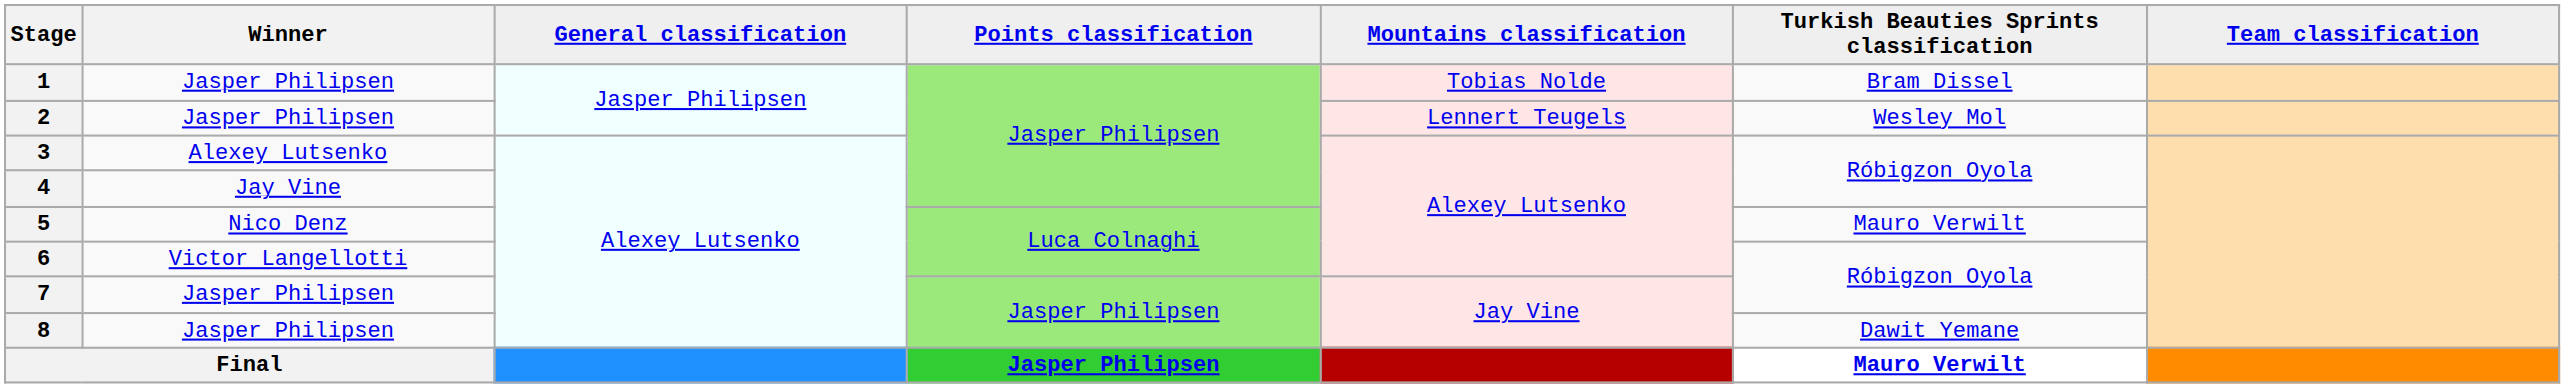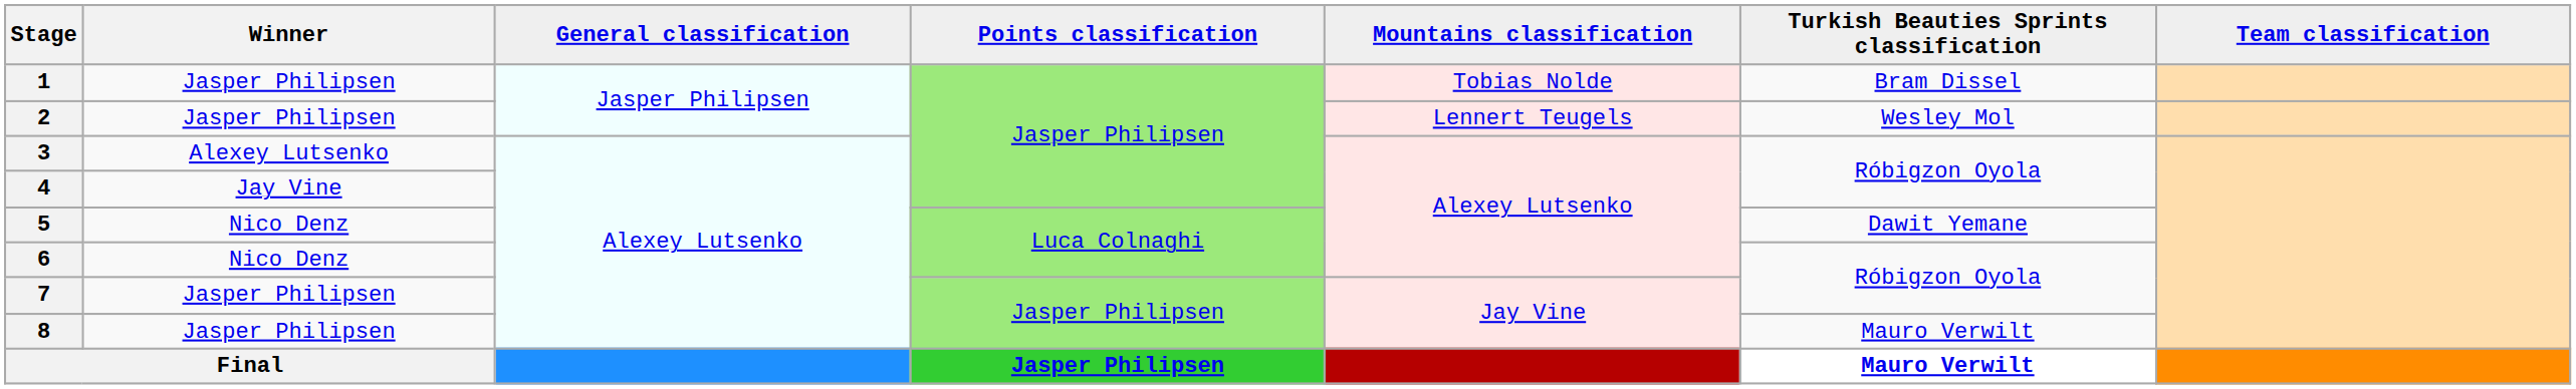5 | Turkish Beauties Sprints classification: Mauro Verwilt -> Dawit Yemane
6 | Winner: Victor Langellotti -> Nico Denz
8 | Turkish Beauties Sprints classification: Dawit Yemane -> Mauro Verwilt
